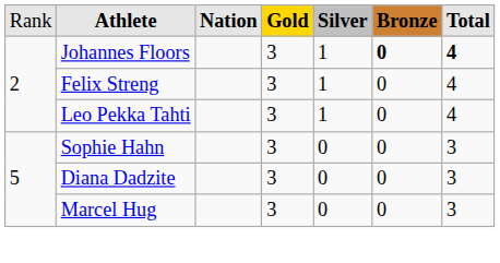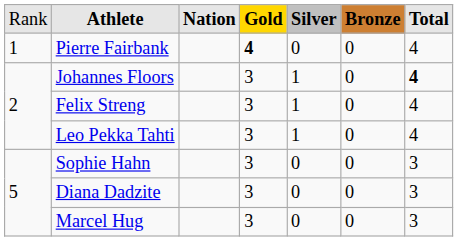+ row: 1 | Pierre Fairbank | 4 | 0 | 0 | 4
Johannes Floors | column 6: bold -> normal
